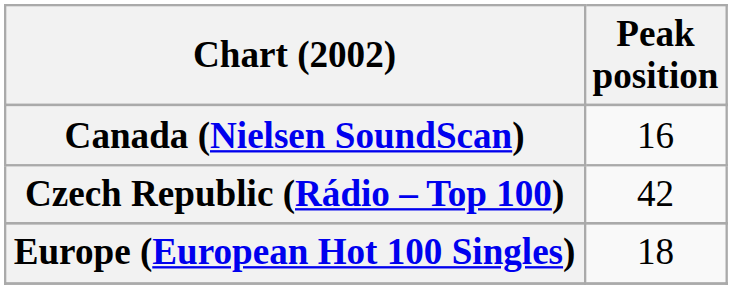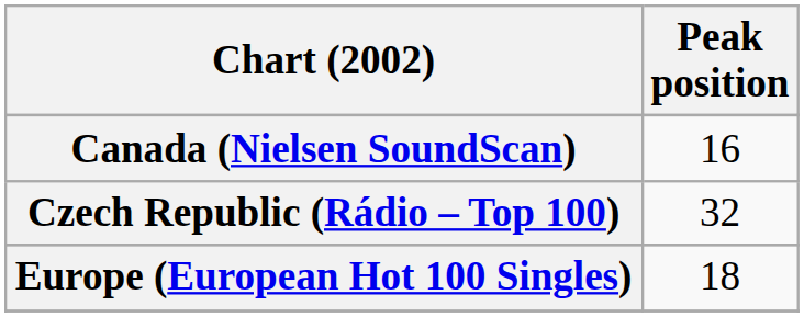Czech Republic (Rádio – Top 100) | Peak position: 42 -> 32
